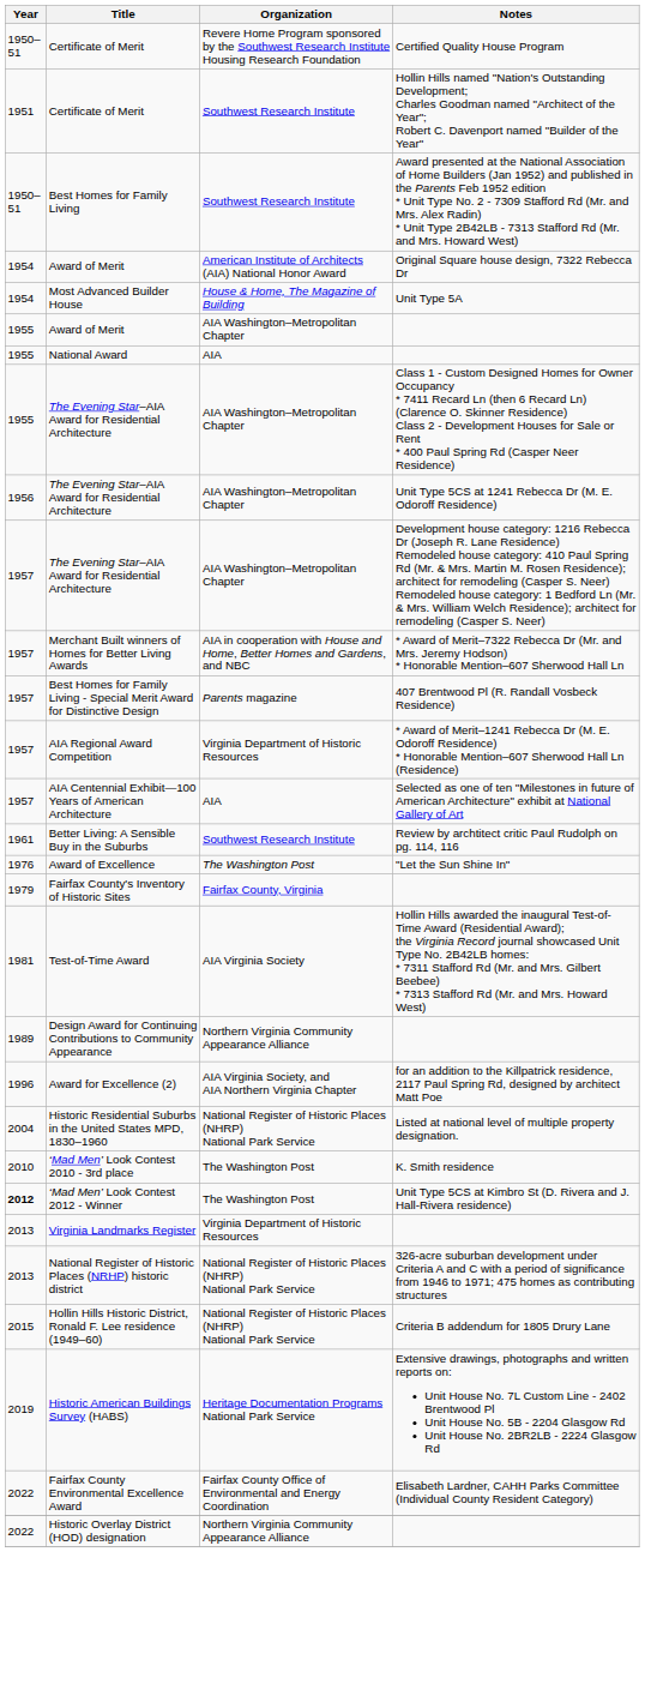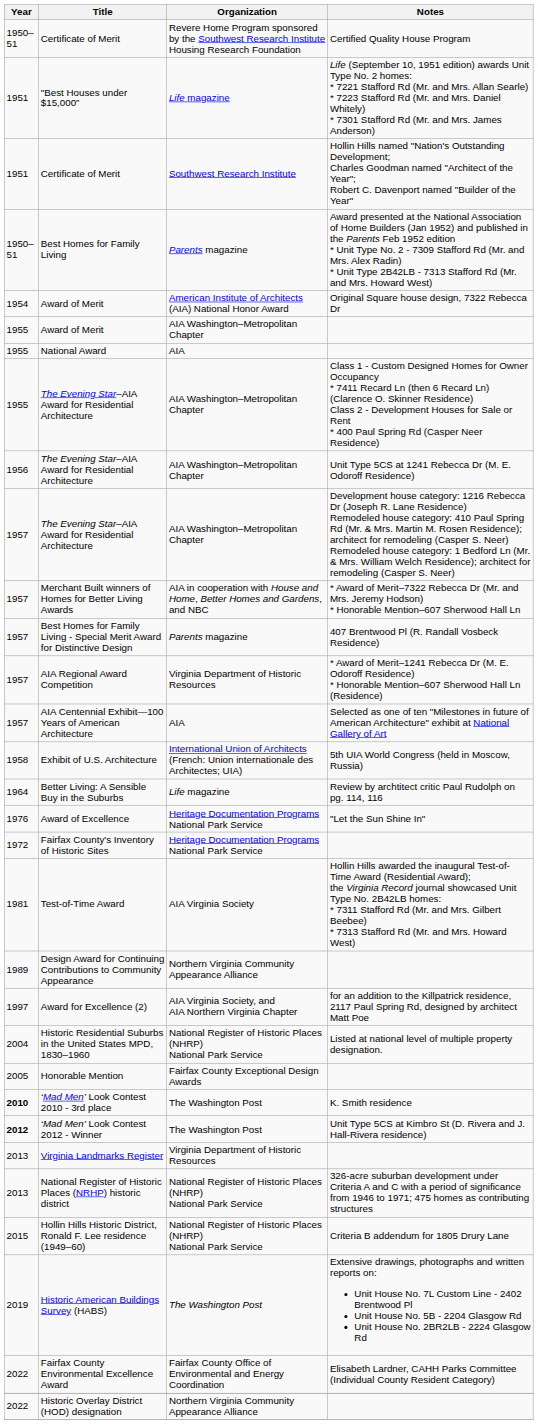+ row: 1951 | "Best Houses under $15,000” | Life magazine | Life (September 10, 1951 edition) awards Unit Type No. 2 homes: * 7221 Stafford Rd (Mr. and Mrs. Allan Searle) * 7223 Stafford Rd (Mr. and Mrs. Daniel Whitely) * 7301 Stafford Rd (Mr. and Mrs. James Anderson)
Best Homes for Family Living | Organization: Southwest Research Institute -> Parents magazine
- row: 1954 | Most Advanced Builder House | House & Home, The Magazine of Building | Unit Type 5A
+ row: 1958 | Exhibit of U.S. Architecture | International Union of Architects (French: Union internationale des Architectes; UIA) | 5th UIA World Congress (held in Moscow, Russia)
Better Living: A Sensible Buy in the Suburbs | Year: 1961 -> 1964
Better Living: A Sensible Buy in the Suburbs | Organization: Southwest Research Institute -> Life magazine
Award of Excellence | Organization: The Washington Post -> Heritage Documentation Programs National Park Service
Fairfax County's Inventory of Historic Sites | Year: 1979 -> 1972
Fairfax County's Inventory of Historic Sites | Organization: Fairfax County, Virginia -> Heritage Documentation Programs National Park Service
Award for Excellence (2) | Year: 1996 -> 1997
+ row: 2005 | Honorable Mention | Fairfax County Exceptional Design Awards
‘Mad Men’ Look Contest 2010 - 3rd place | Year: normal -> bold
Historic American Buildings Survey (HABS) | Organization: Heritage Documentation Programs National Park Service -> The Washington Post
